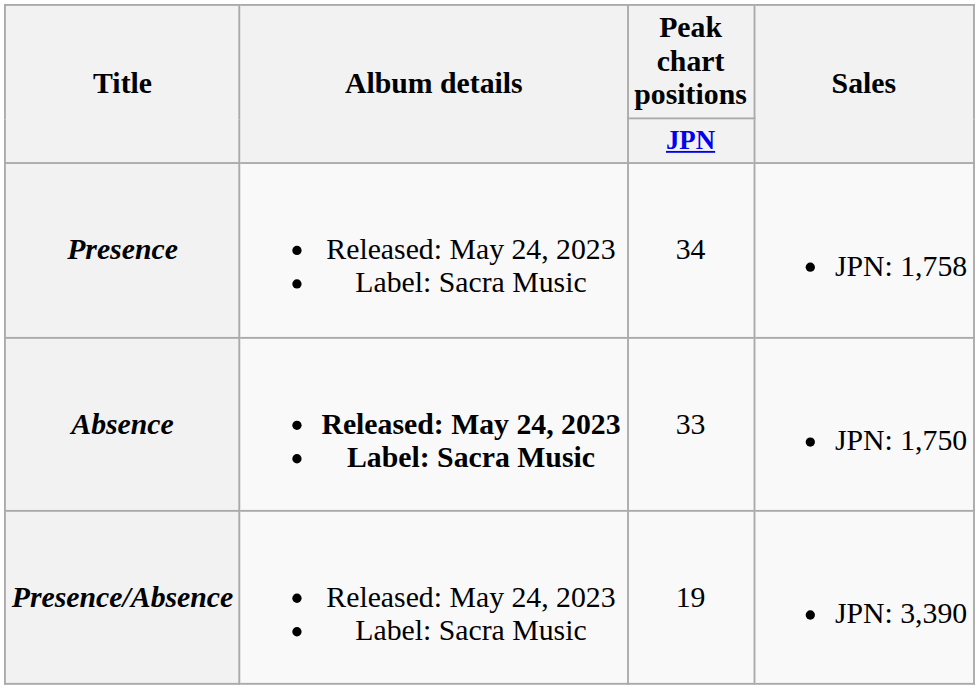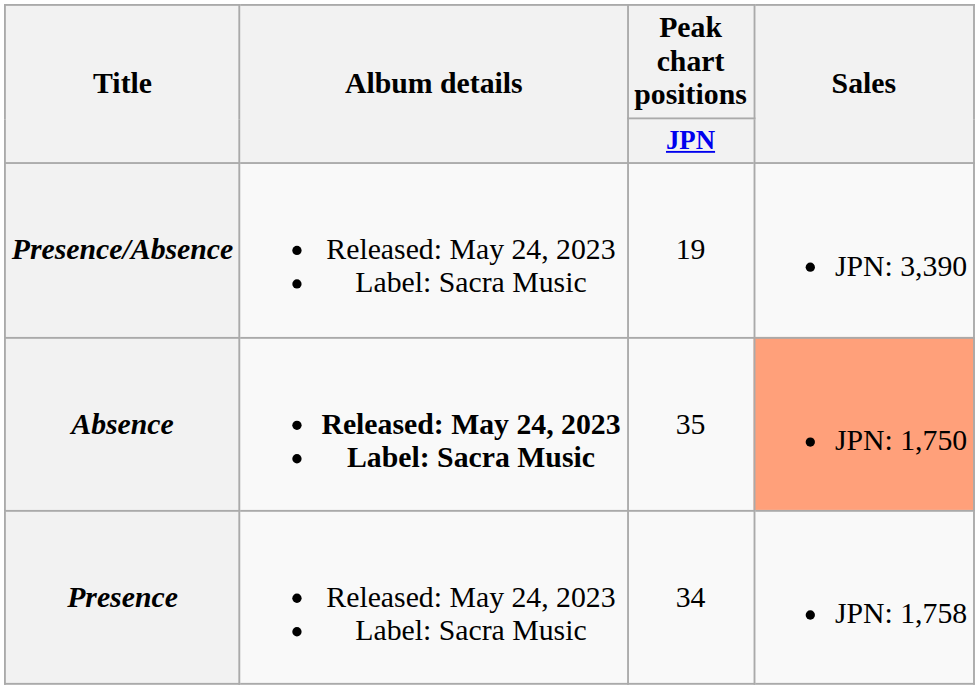rows swapped: Presence <-> Presence/Absence
Absence | Peak chart positions / JPN: 33 -> 35
Absence | Sales: no background -> lightsalmon background
